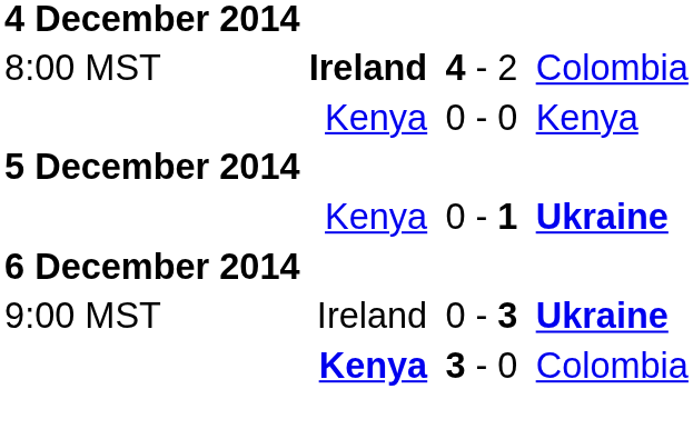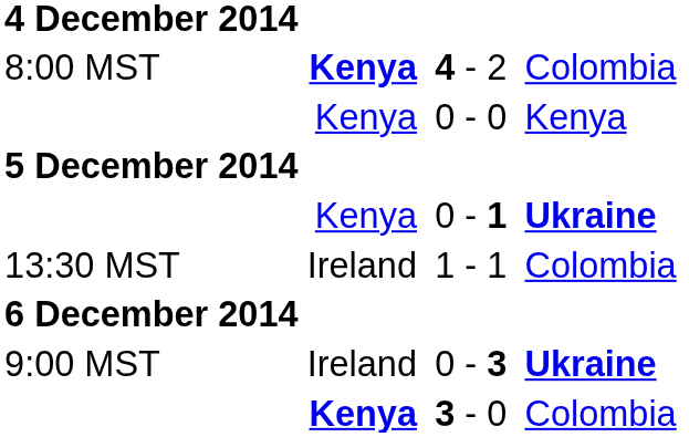4 - 2 | column 2: Ireland -> Kenya
+ row: 13:30 MST | Ireland | 1 - 1 | Colombia
